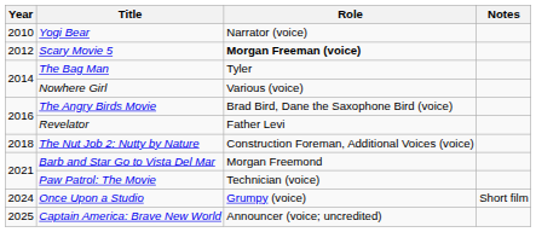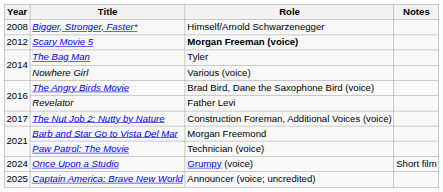+ row: 2008 | Bigger, Stronger, Faster* | Himself/Arnold Schwarzenegger
- row: 2010 | Yogi Bear | Narrator (voice)
The Nut Job 2: Nutty by Nature | Year: 2018 -> 2017
